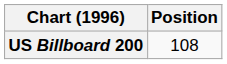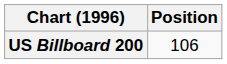US Billboard 200 | Position: 108 -> 106
